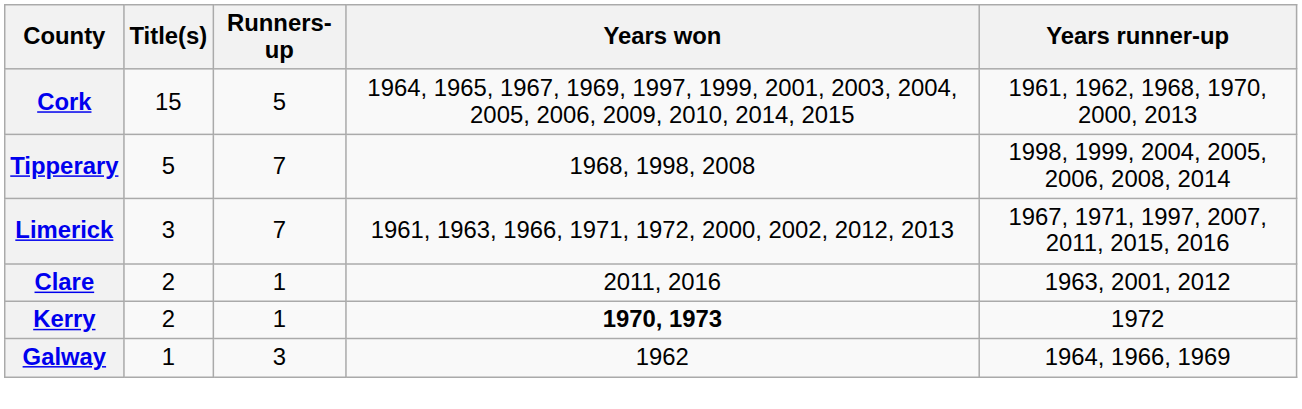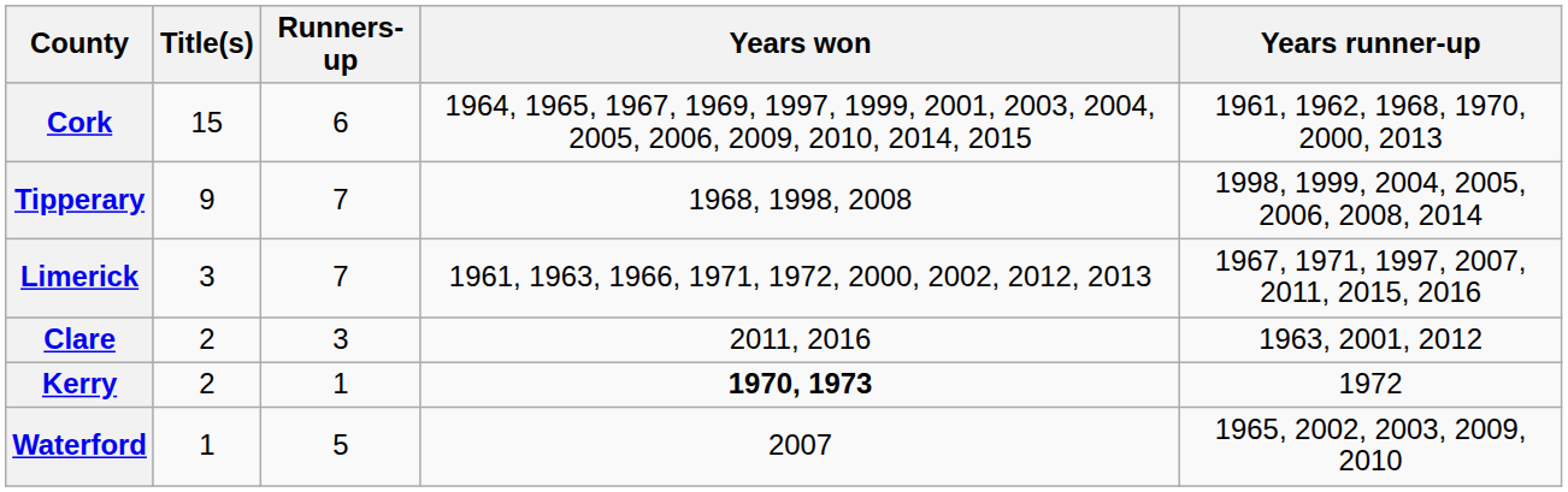Cork | Runners-up: 5 -> 6
Tipperary | Title(s): 5 -> 9
Clare | Runners-up: 1 -> 3
+ row: Waterford | 1 | 5 | 2007 | 1965, 2002, 2003, 2009, 2010
- row: Galway | 1 | 3 | 1962 | 1964, 1966, 1969
